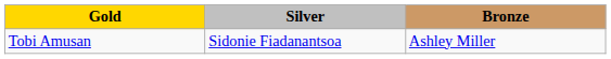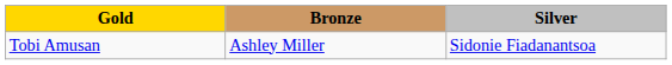columns swapped: Silver <-> Bronze
